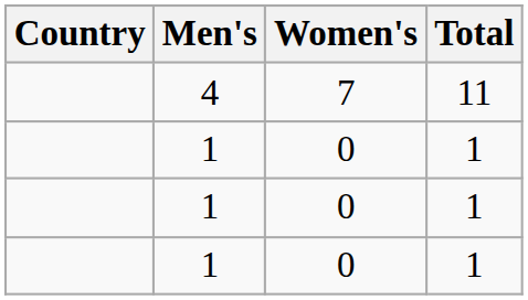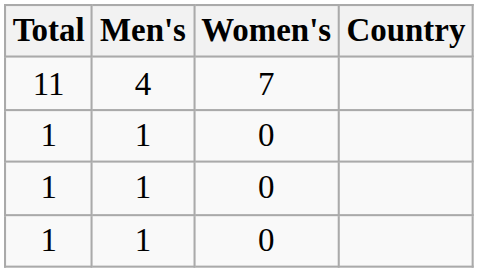columns swapped: Country <-> Total
